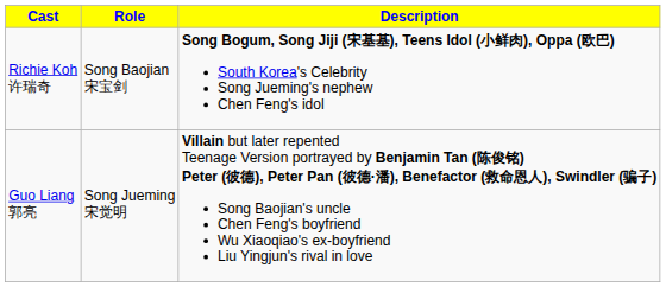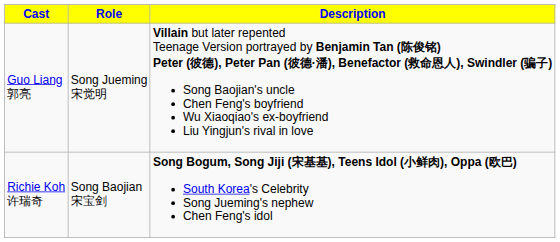rows swapped: Guo Liang 郭亮 <-> Richie Koh 许瑞奇
